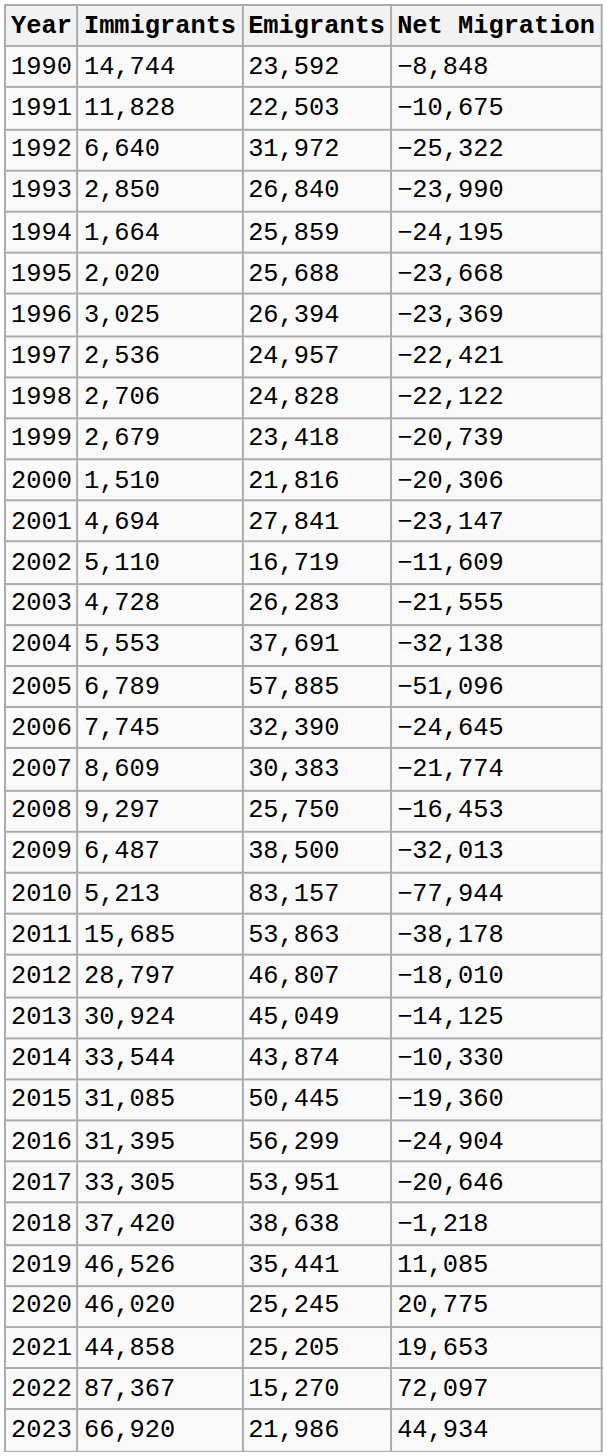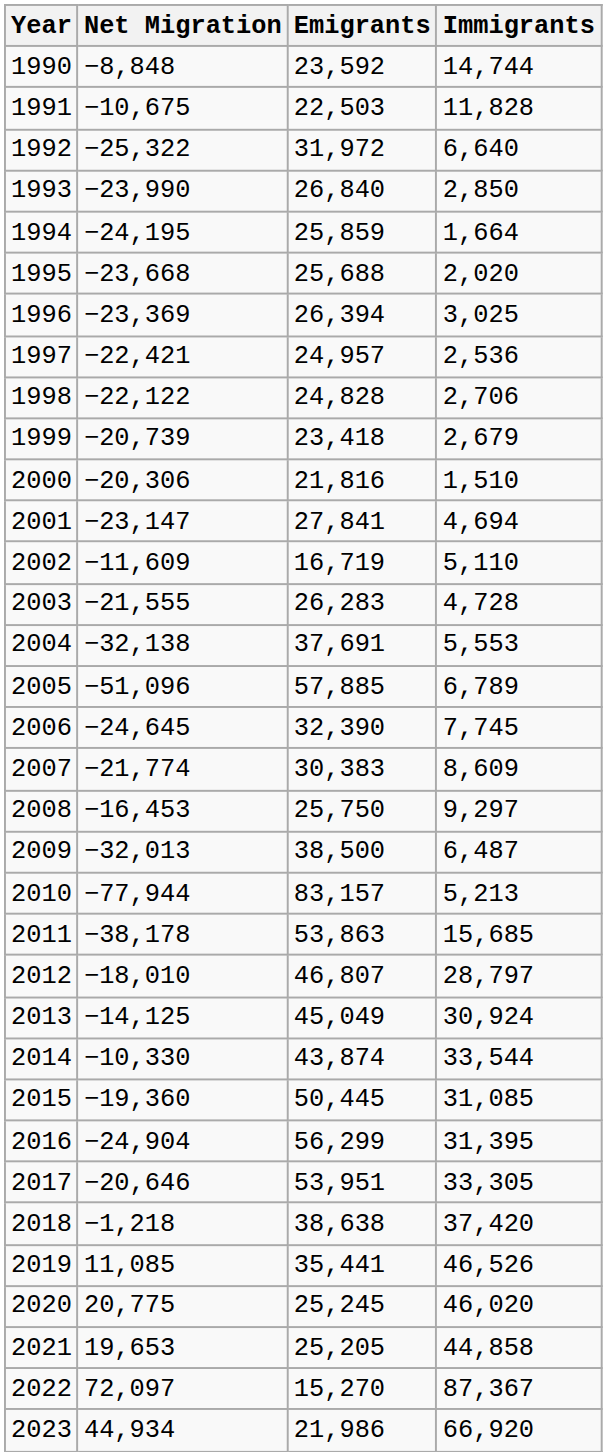columns swapped: Immigrants <-> Net Migration
